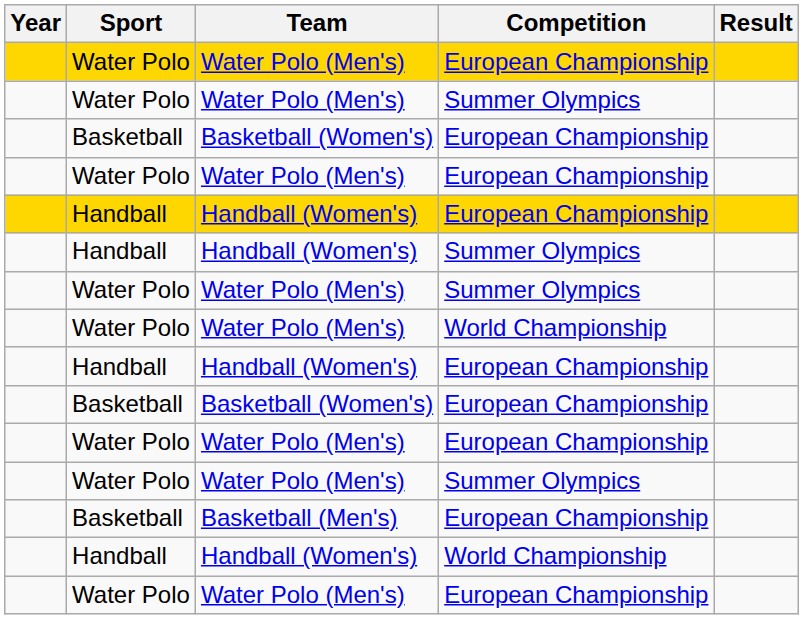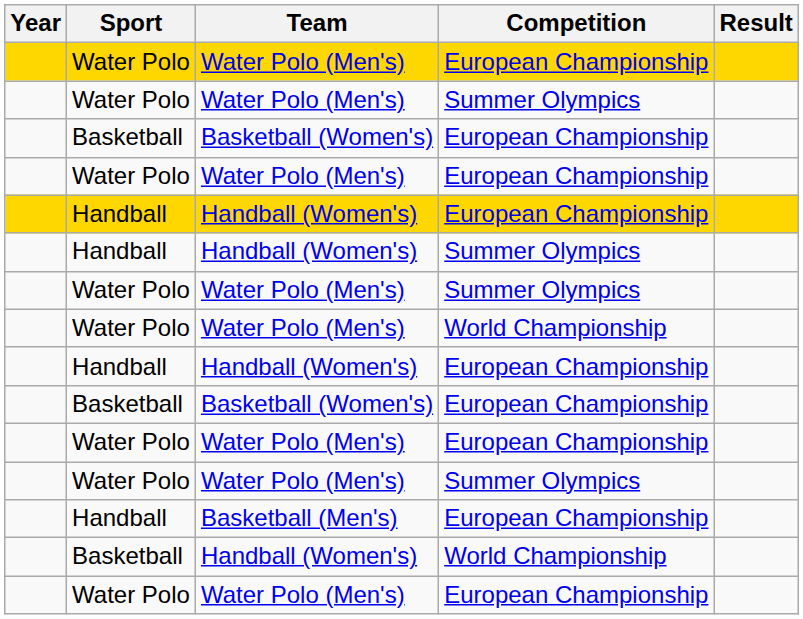Basketball (Men's) | Sport: Basketball -> Handball
Handball (Women's) / World Championship | Sport: Handball -> Basketball
